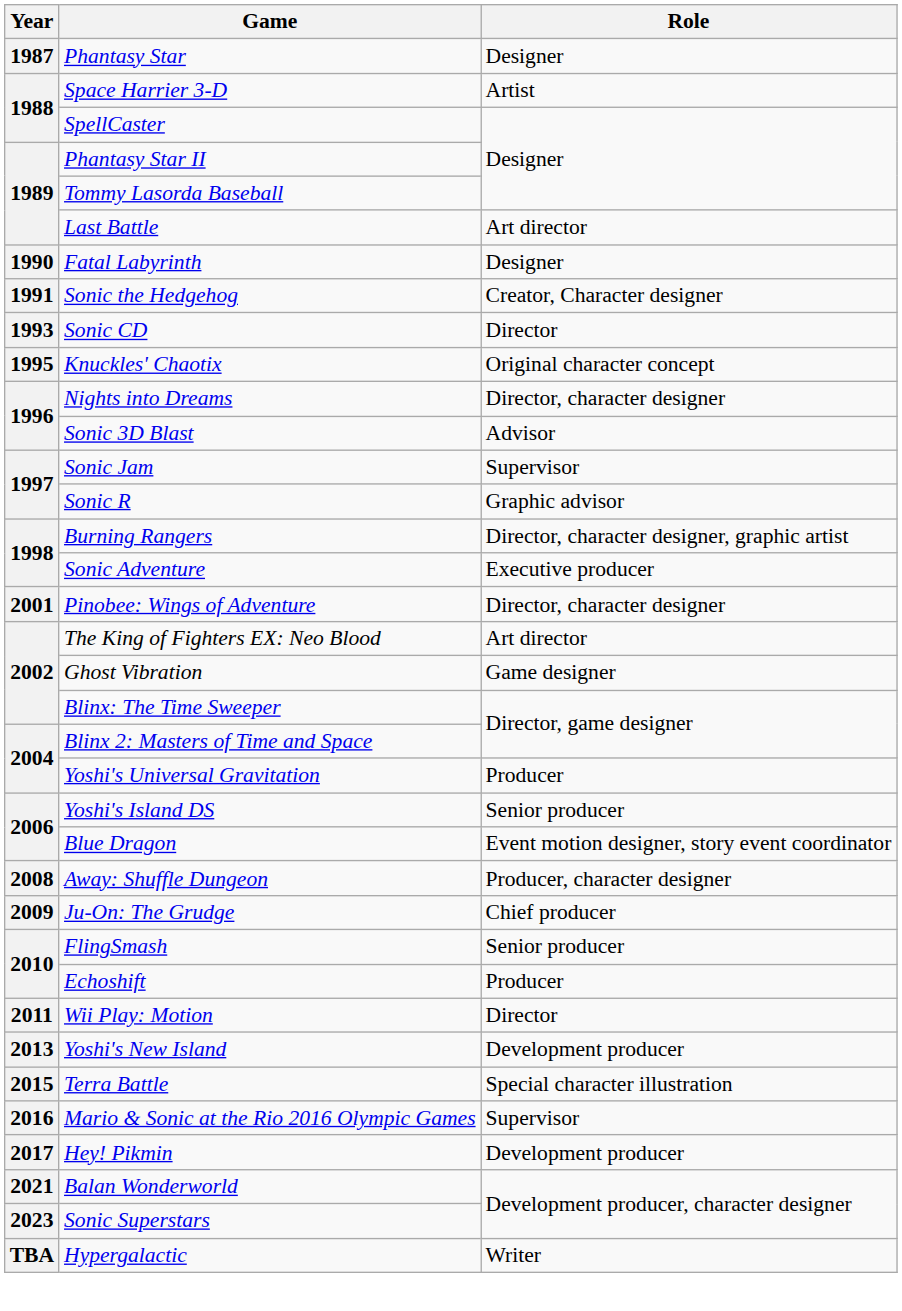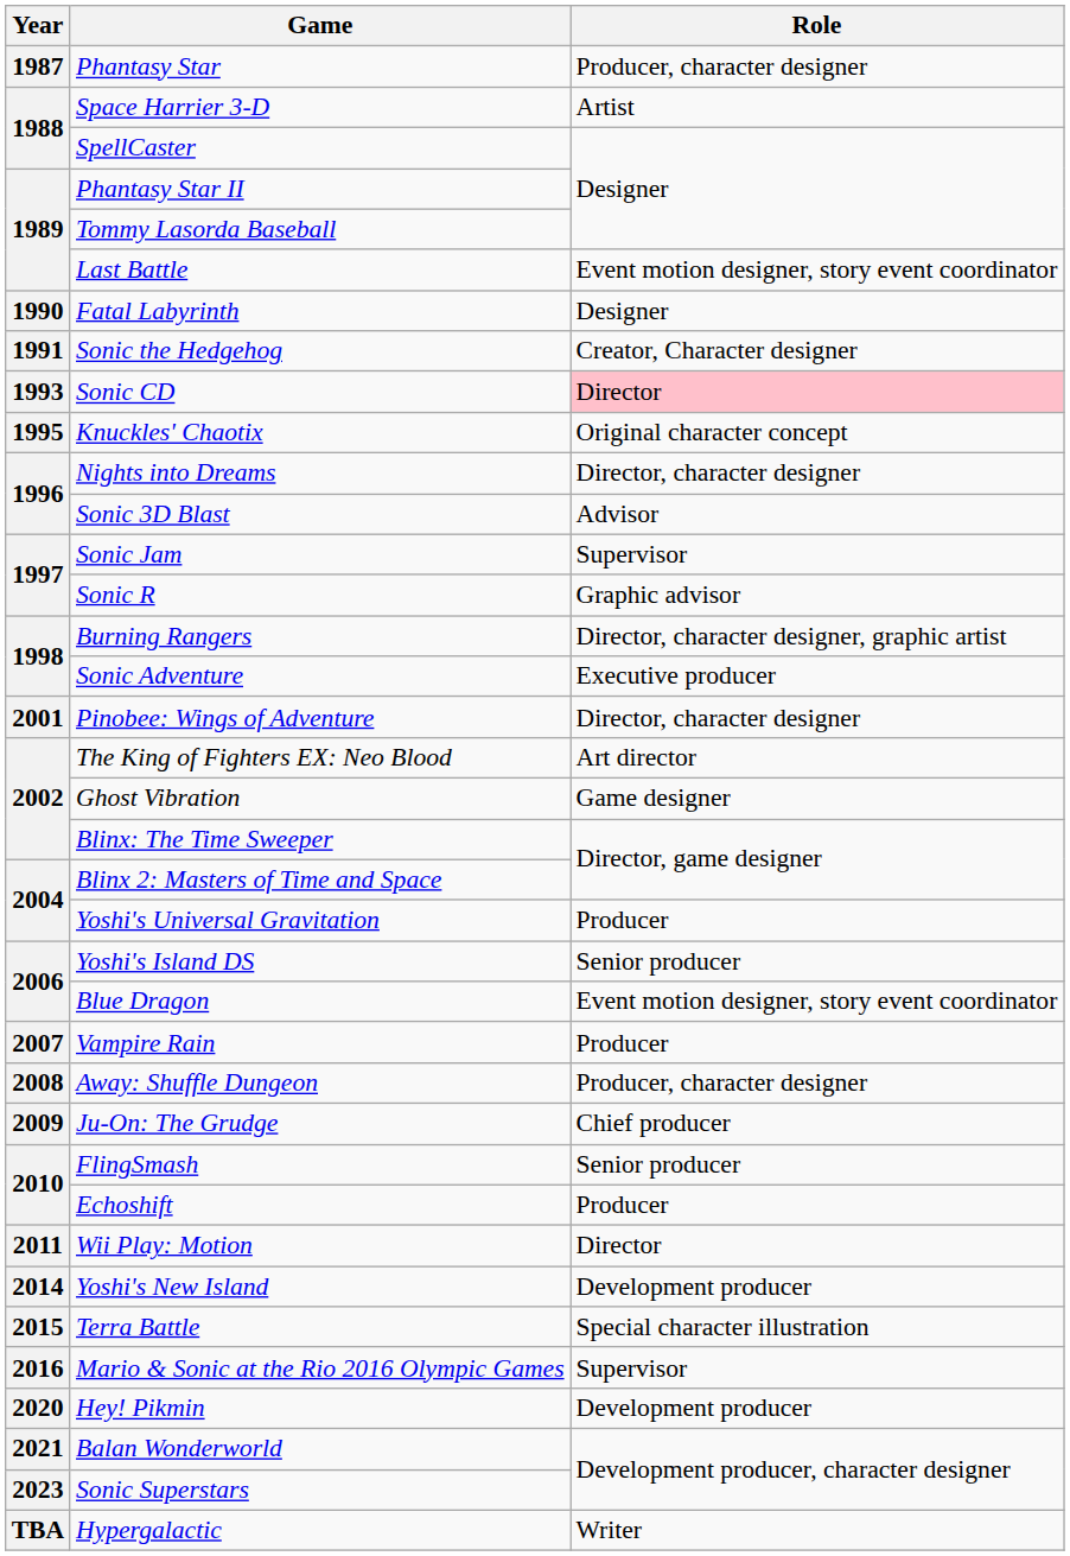Phantasy Star | Role: Designer -> Producer, character designer
Last Battle | Role: Art director -> Event motion designer, story event coordinator
Sonic CD | Role: no background -> pink background
+ row: 2007 | Vampire Rain | Producer
Yoshi's New Island | Year: 2013 -> 2014
Hey! Pikmin | Year: 2017 -> 2020
